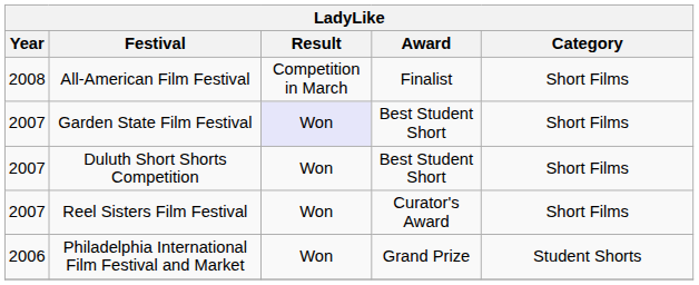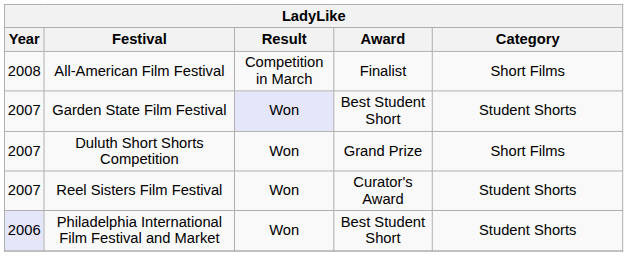Garden State Film Festival | Category: Short Films -> Student Shorts
Duluth Short Shorts Competition | Award: Best Student Short -> Grand Prize
Reel Sisters Film Festival | Category: Short Films -> Student Shorts
Philadelphia International Film Festival and Market | Year: no background -> lavender background
Philadelphia International Film Festival and Market | Award: Grand Prize -> Best Student Short
